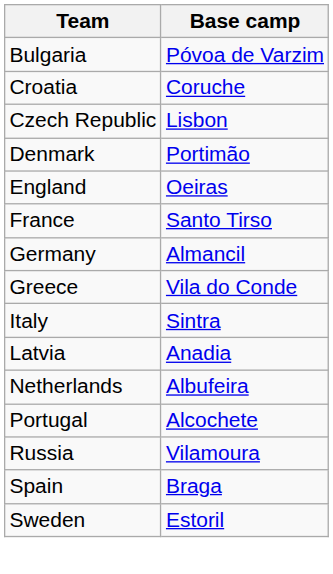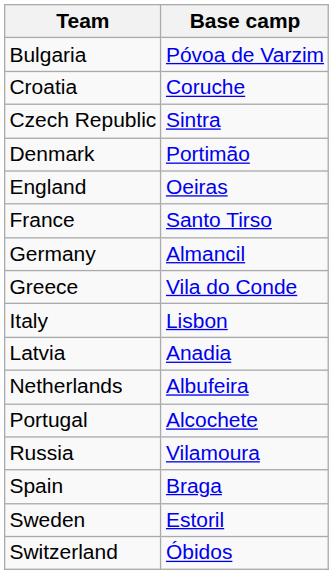Czech Republic | Base camp: Lisbon -> Sintra
Italy | Base camp: Sintra -> Lisbon
+ row: Switzerland | Óbidos
